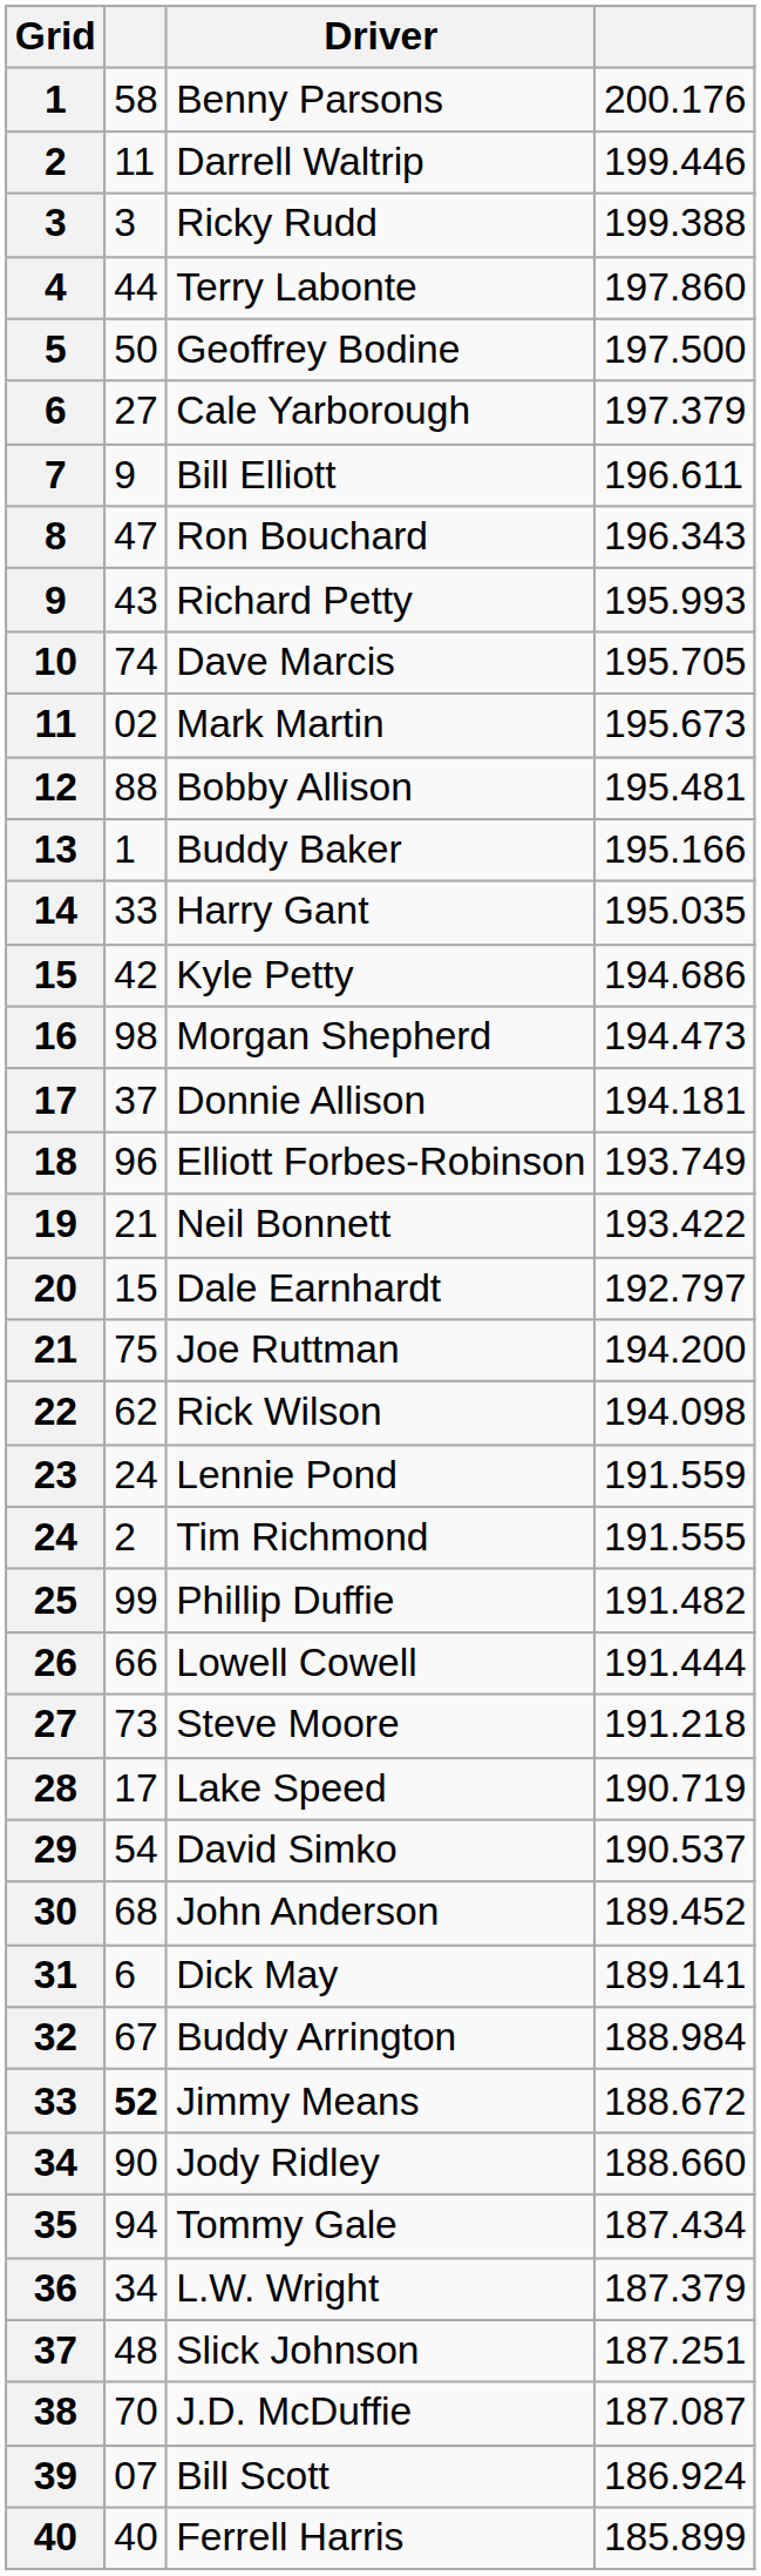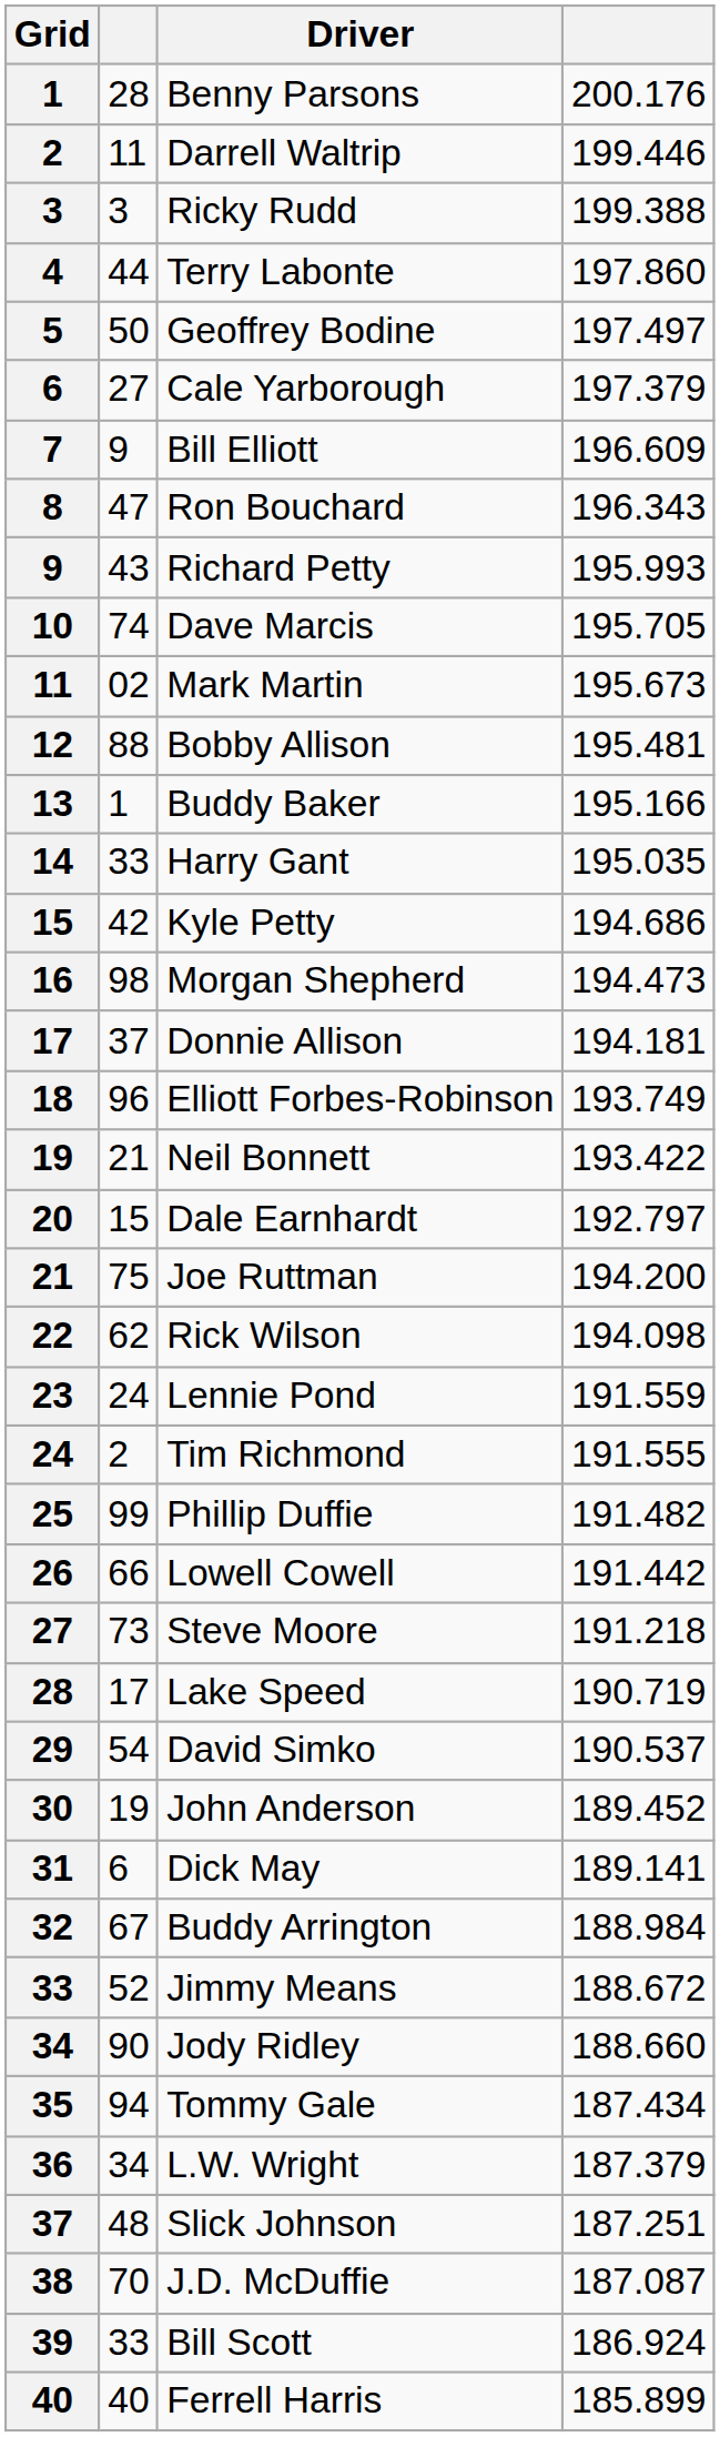Benny Parsons | column 2: 58 -> 28
Geoffrey Bodine | column 4: 197.500 -> 197.497
Bill Elliott | column 4: 196.611 -> 196.609
Lowell Cowell | column 4: 191.444 -> 191.442
John Anderson | column 2: 68 -> 19
Jimmy Means | column 2: bold -> normal
Bill Scott | column 2: 07 -> 33
